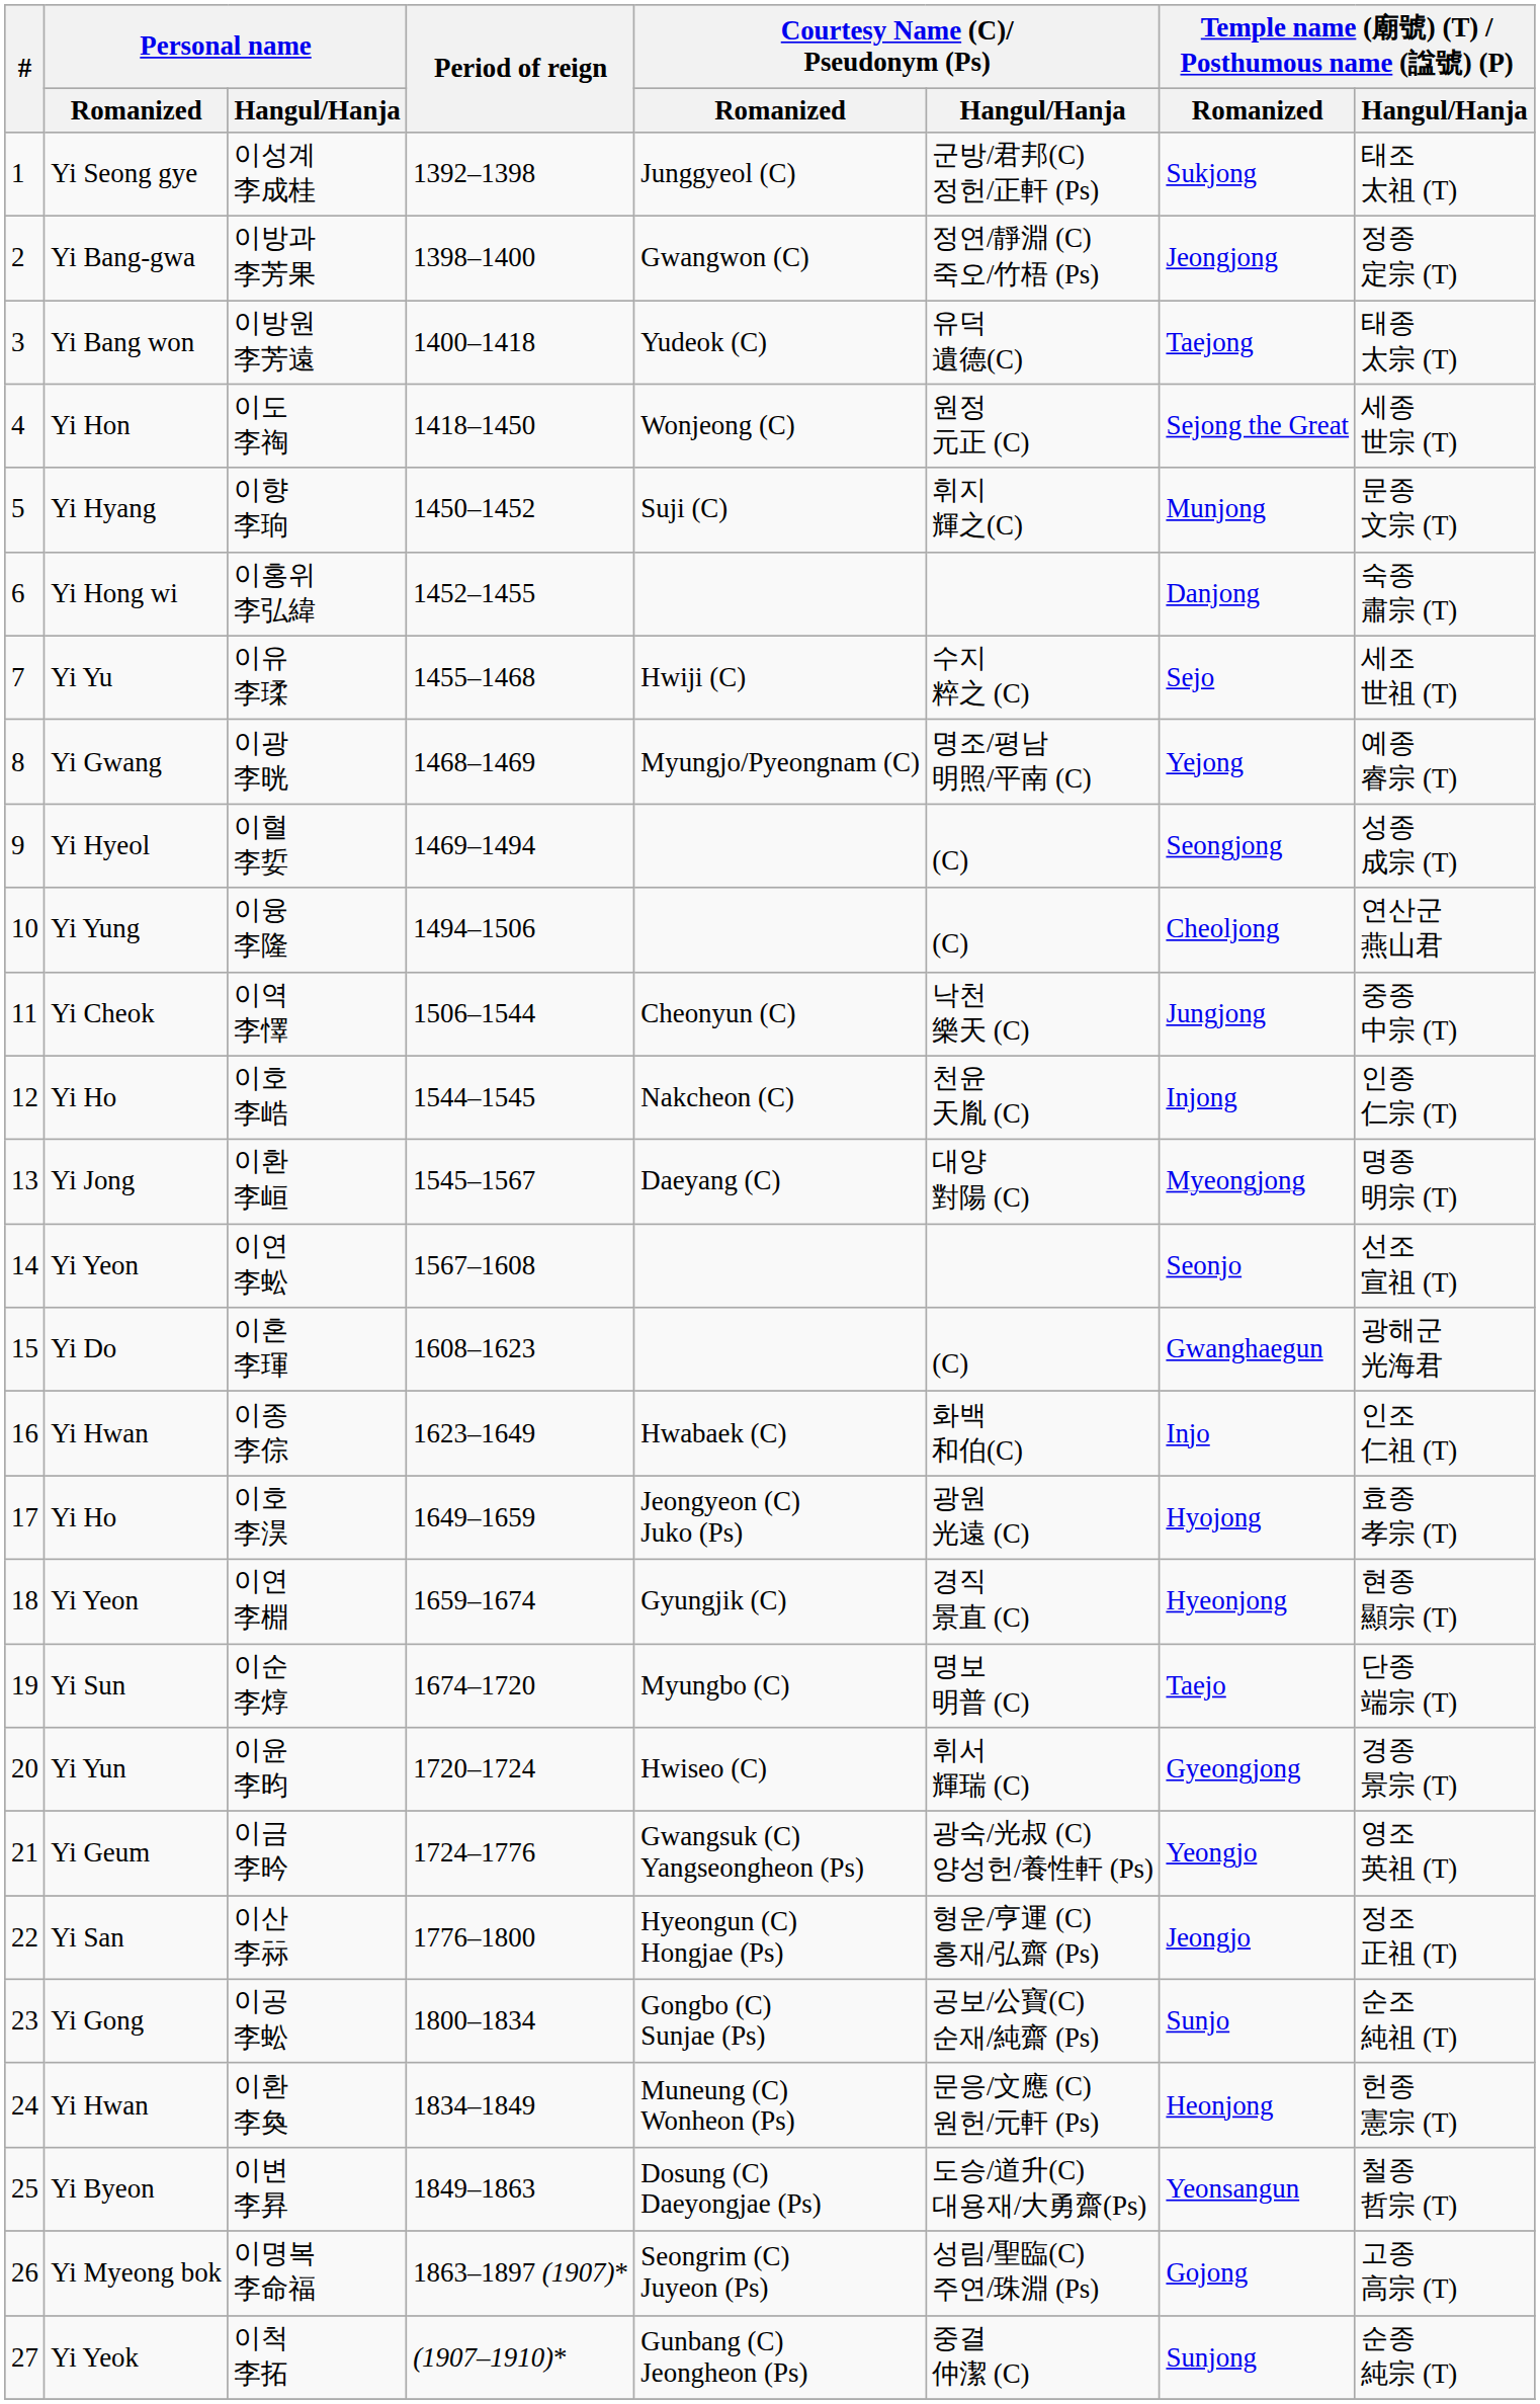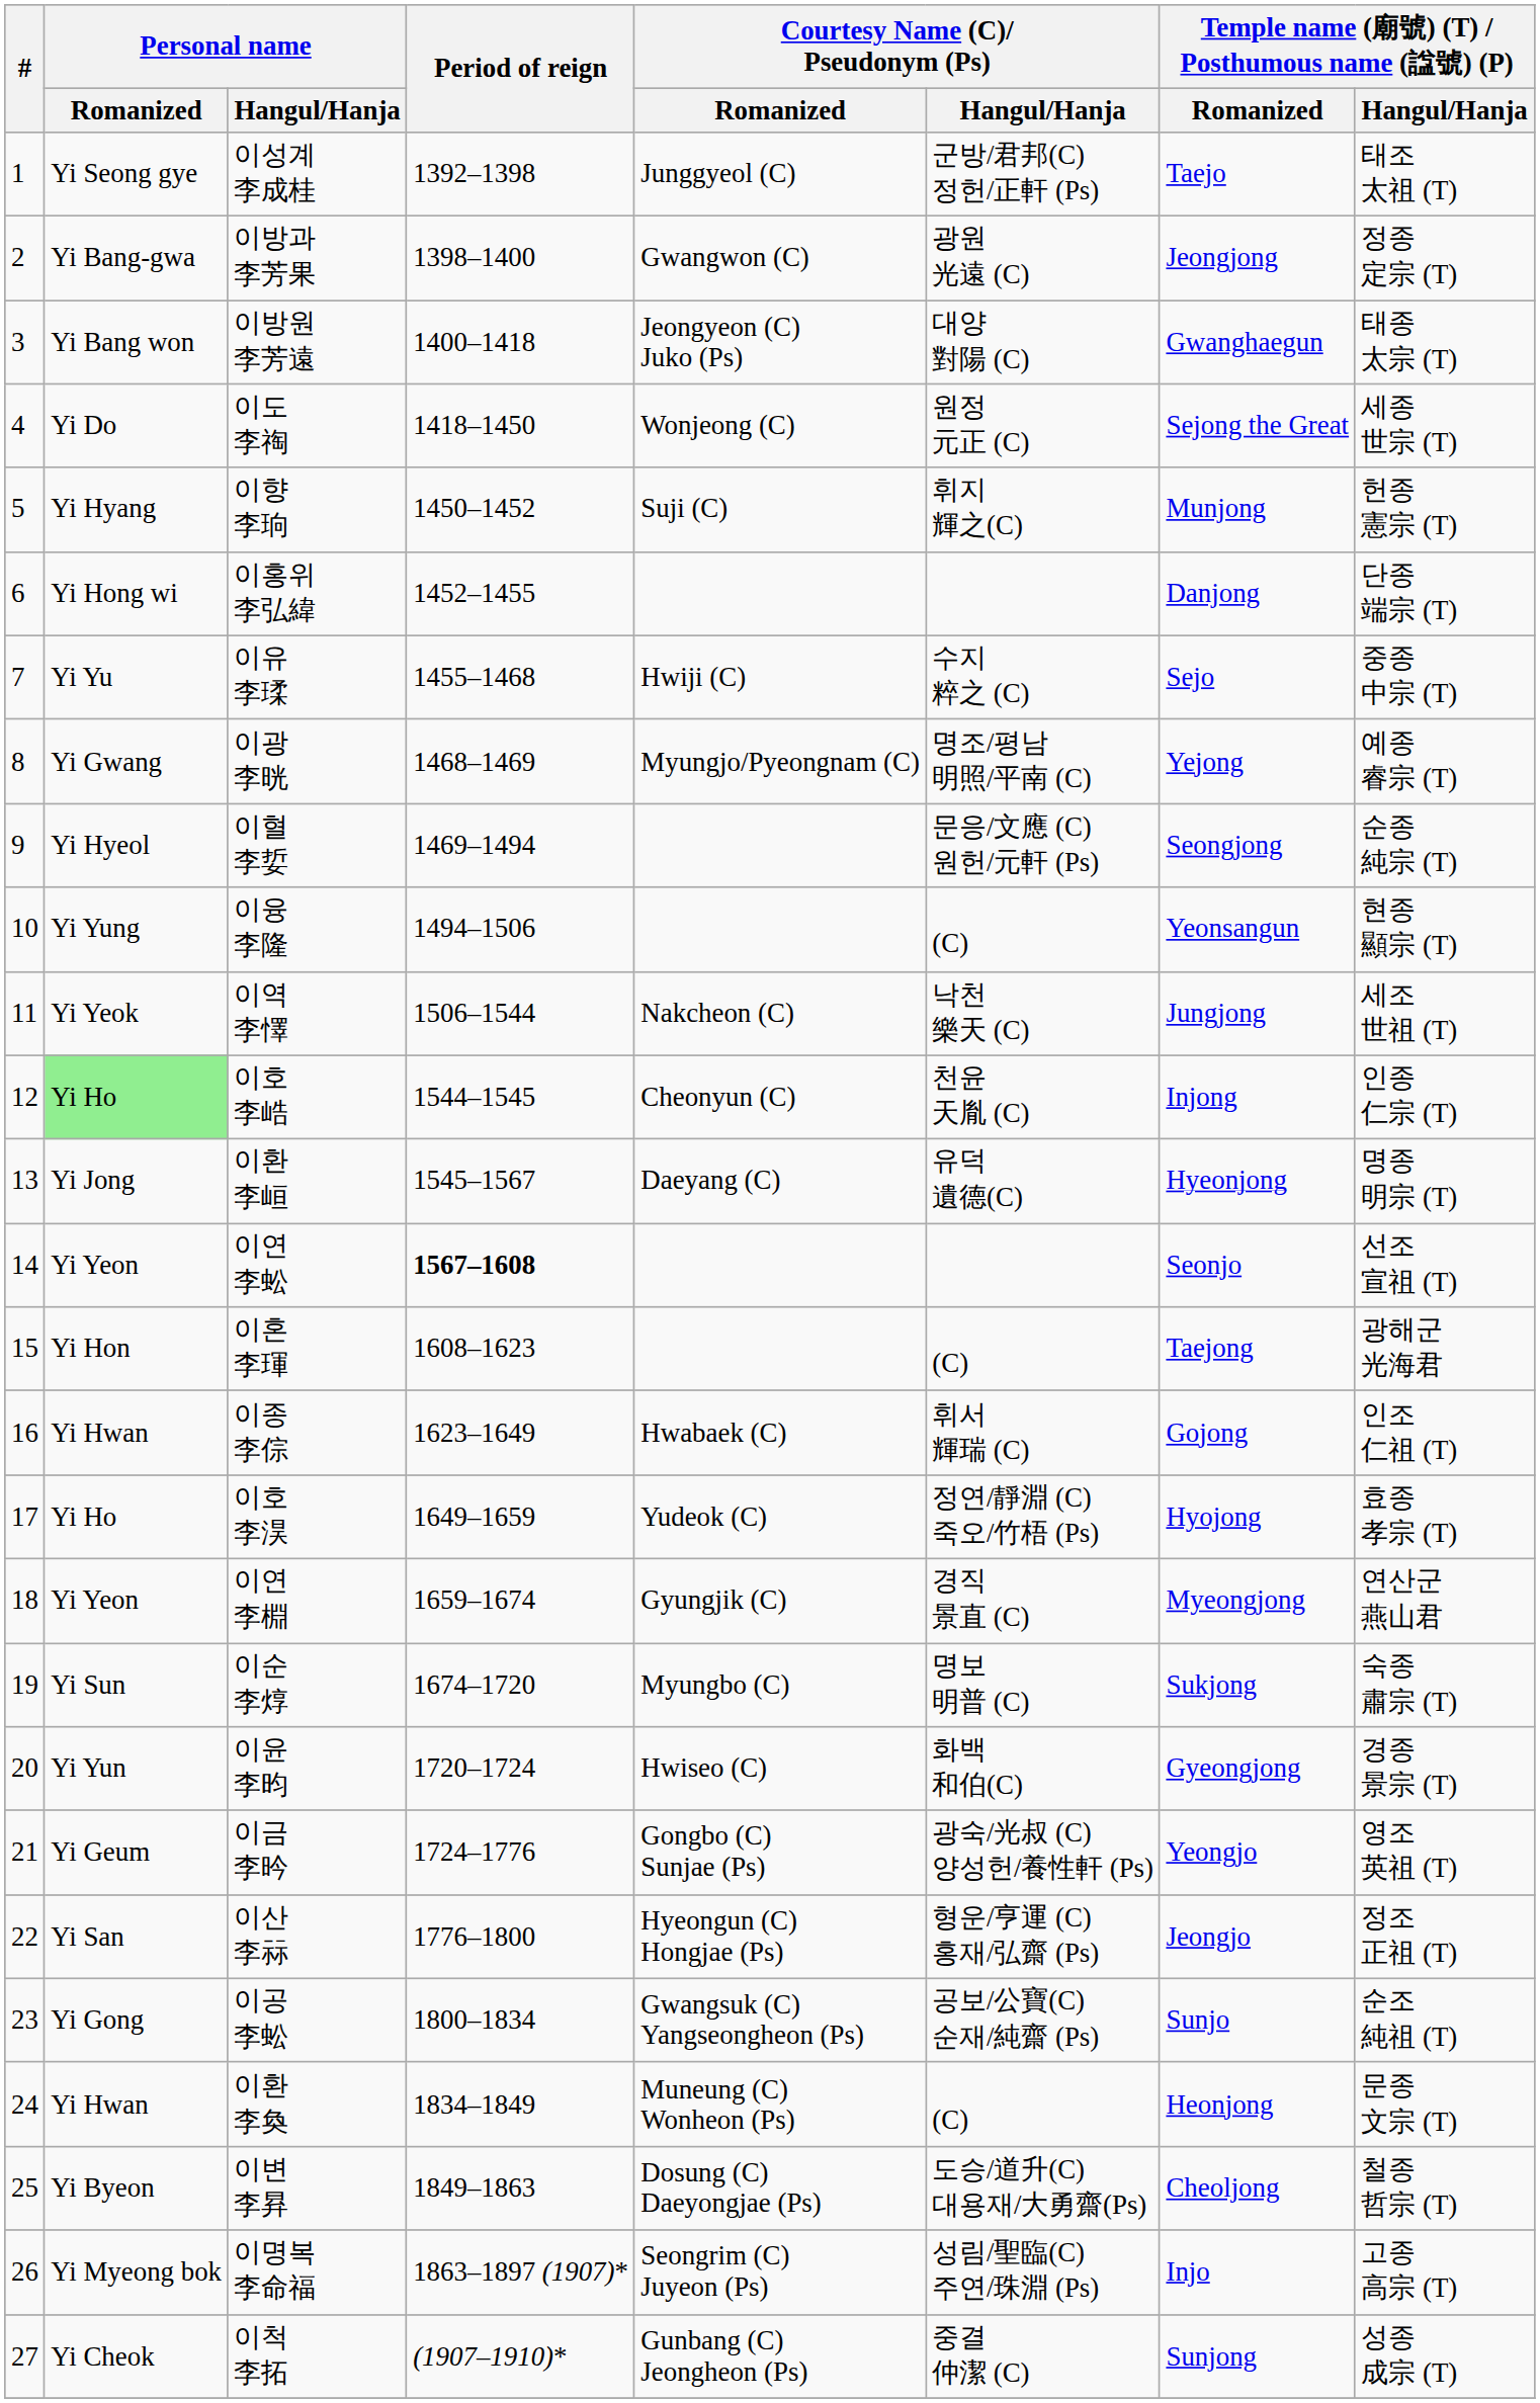이성계 李成桂 | Temple name (廟號) (T) / Posthumous name (諡號) (P) / Romanized: Sukjong -> Taejo
이방과 李芳果 | Courtesy Name (C)/ Pseudonym (Ps) / Hangul/Hanja: 정연/靜淵 (C) 죽오/竹梧 (Ps) -> 광원 光遠 (C)
이방원 李芳遠 | Courtesy Name (C)/ Pseudonym (Ps) / Romanized: Yudeok (C) -> Jeongyeon (C) Juko (Ps)
이방원 李芳遠 | Courtesy Name (C)/ Pseudonym (Ps) / Hangul/Hanja: 유덕 遺德(C) -> 대양 對陽 (C)
이방원 李芳遠 | Temple name (廟號) (T) / Posthumous name (諡號) (P) / Romanized: Taejong -> Gwanghaegun
이도 李祹 | Personal name / Romanized: Yi Hon -> Yi Do
이향 李珦 | column 8: 문종 文宗 (T) -> 헌종 憲宗 (T)
이홍위 李弘緯 | column 8: 숙종 肅宗 (T) -> 단종 端宗 (T)
이유 李瑈 | column 8: 세조 世祖 (T) -> 중종 中宗 (T)
이혈 李娎 | Courtesy Name (C)/ Pseudonym (Ps) / Hangul/Hanja: (C) -> 문응/文應 (C) 원헌/元軒 (Ps)
이혈 李娎 | column 8: 성종 成宗 (T) -> 순종 純宗 (T)
이융 李隆 | Temple name (廟號) (T) / Posthumous name (諡號) (P) / Romanized: Cheoljong -> Yeonsangun
이융 李隆 | column 8: 연산군 燕山君 -> 현종 顯宗 (T)
이역 李懌 | Personal name / Romanized: Yi Cheok -> Yi Yeok
이역 李懌 | Courtesy Name (C)/ Pseudonym (Ps) / Romanized: Cheonyun (C) -> Nakcheon (C)
이역 李懌 | column 8: 중종 中宗 (T) -> 세조 世祖 (T)
이호 李峼 | Personal name / Romanized: no background -> lightgreen background
이호 李峼 | Courtesy Name (C)/ Pseudonym (Ps) / Romanized: Nakcheon (C) -> Cheonyun (C)
이환 李峘 | Courtesy Name (C)/ Pseudonym (Ps) / Hangul/Hanja: 대양 對陽 (C) -> 유덕 遺德(C)
이환 李峘 | Temple name (廟號) (T) / Posthumous name (諡號) (P) / Romanized: Myeongjong -> Hyeonjong
이연 李蚣 | Period of reign: normal -> bold
이혼 李琿 | Personal name / Romanized: Yi Do -> Yi Hon
이혼 李琿 | Temple name (廟號) (T) / Posthumous name (諡號) (P) / Romanized: Gwanghaegun -> Taejong
이종 李倧 | Courtesy Name (C)/ Pseudonym (Ps) / Hangul/Hanja: 화백 和伯(C) -> 휘서 輝瑞 (C)
이종 李倧 | Temple name (廟號) (T) / Posthumous name (諡號) (P) / Romanized: Injo -> Gojong
이호 李淏 | Courtesy Name (C)/ Pseudonym (Ps) / Romanized: Jeongyeon (C) Juko (Ps) -> Yudeok (C)
이호 李淏 | Courtesy Name (C)/ Pseudonym (Ps) / Hangul/Hanja: 광원 光遠 (C) -> 정연/靜淵 (C) 죽오/竹梧 (Ps)
이연 李棩 | Temple name (廟號) (T) / Posthumous name (諡號) (P) / Romanized: Hyeonjong -> Myeongjong
이연 李棩 | column 8: 현종 顯宗 (T) -> 연산군 燕山君
이순 李焞 | Temple name (廟號) (T) / Posthumous name (諡號) (P) / Romanized: Taejo -> Sukjong
이순 李焞 | column 8: 단종 端宗 (T) -> 숙종 肅宗 (T)
이윤 李昀 | Courtesy Name (C)/ Pseudonym (Ps) / Hangul/Hanja: 휘서 輝瑞 (C) -> 화백 和伯(C)
이금 李昑 | Courtesy Name (C)/ Pseudonym (Ps) / Romanized: Gwangsuk (C) Yangseongheon (Ps) -> Gongbo (C) Sunjae (Ps)
이공 李蚣 | Courtesy Name (C)/ Pseudonym (Ps) / Romanized: Gongbo (C) Sunjae (Ps) -> Gwangsuk (C) Yangseongheon (Ps)
이환 李奐 | Courtesy Name (C)/ Pseudonym (Ps) / Hangul/Hanja: 문응/文應 (C) 원헌/元軒 (Ps) -> (C)
이환 李奐 | column 8: 헌종 憲宗 (T) -> 문종 文宗 (T)
이변 李昪 | Temple name (廟號) (T) / Posthumous name (諡號) (P) / Romanized: Yeonsangun -> Cheoljong
이명복 李命福 | Temple name (廟號) (T) / Posthumous name (諡號) (P) / Romanized: Gojong -> Injo
이척 李拓 | Personal name / Romanized: Yi Yeok -> Yi Cheok
이척 李拓 | column 8: 순종 純宗 (T) -> 성종 成宗 (T)
